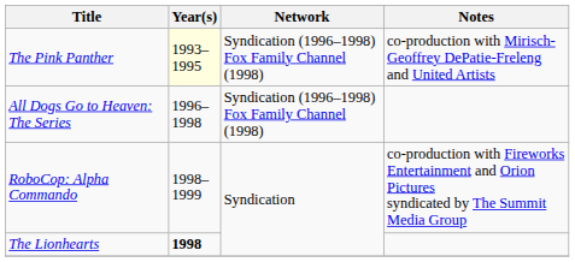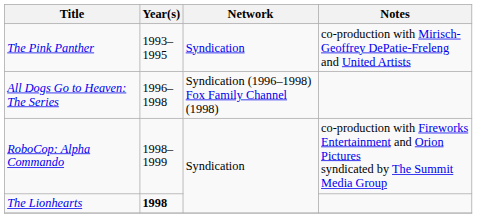The Pink Panther | Year(s): lightyellow background -> no background
The Pink Panther | Network: Syndication (1996–1998) Fox Family Channel (1998) -> Syndication
